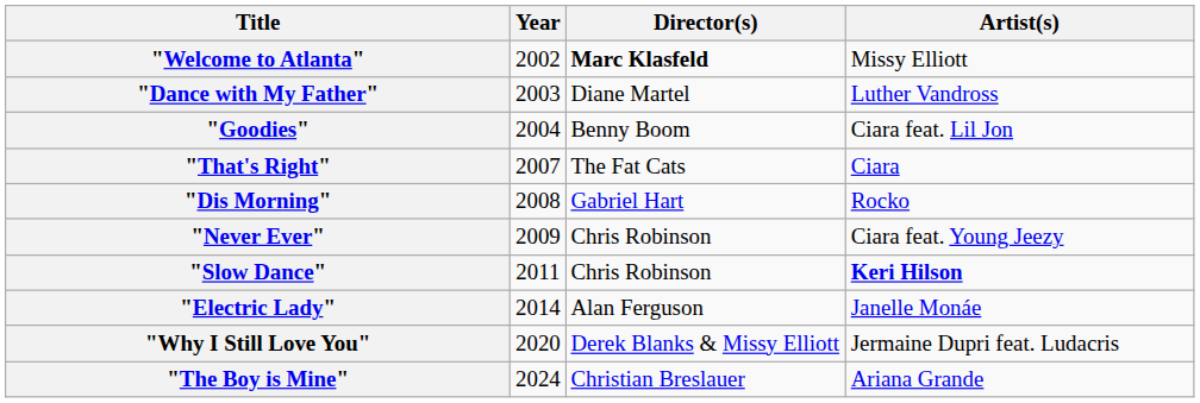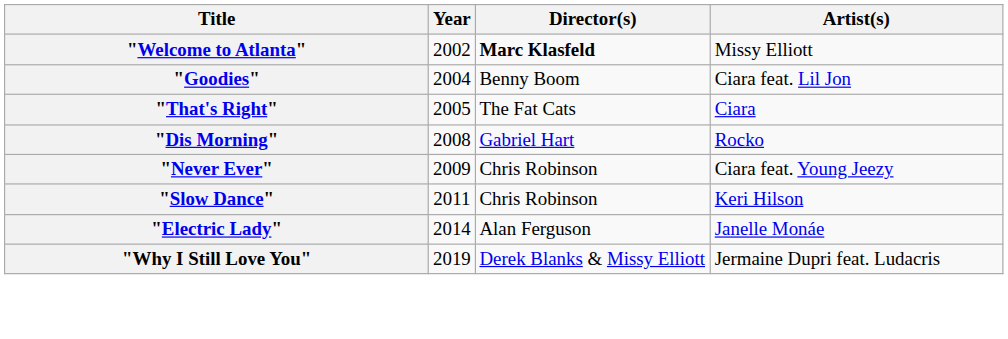- row: "Dance with My Father" | 2003 | Diane Martel | Luther Vandross
"That's Right" | Year: 2007 -> 2005
"Slow Dance" | Artist(s): bold -> normal
"Why I Still Love You" | Year: 2020 -> 2019
- row: "The Boy is Mine" | 2024 | Christian Breslauer | Ariana Grande
